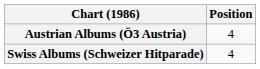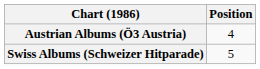Swiss Albums (Schweizer Hitparade) | Position: 4 -> 5
